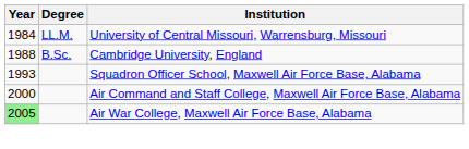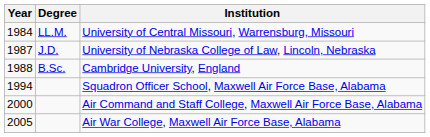+ row: 1987 | J.D. | University of Nebraska College of Law, Lincoln, Nebraska
Squadron Officer School, Maxwell Air Force Base, Alabama | Year: 1993 -> 1994
Air War College, Maxwell Air Force Base, Alabama | Year: lightgreen background -> no background
